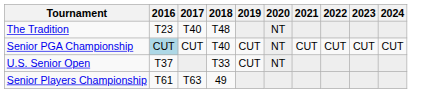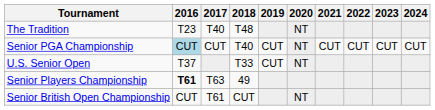Senior Players Championship | 2016: normal -> bold
+ row: Senior British Open Championship | CUT | T61 | CUT | NT
